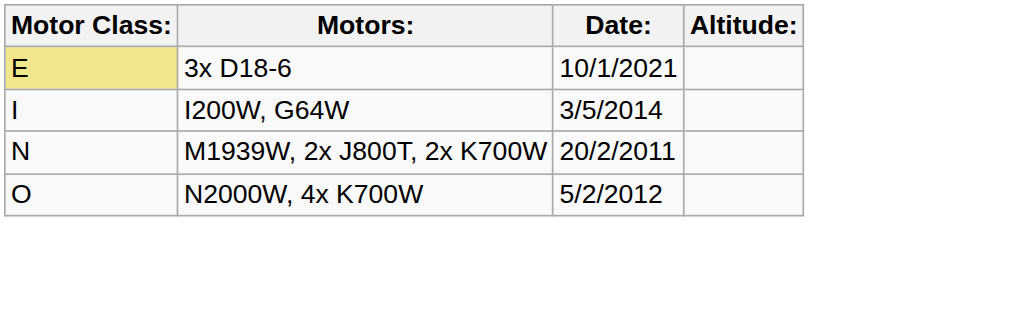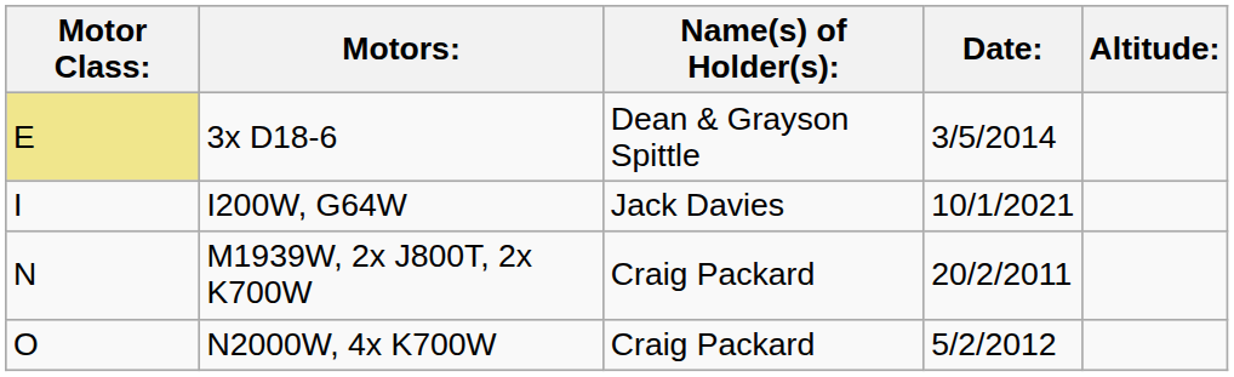+ column: Name(s) of Holder(s): | Dean & Grayson Spittle | Jack Davies | Craig Packard | Craig Packard
3x D18-6 | Date:: 10/1/2021 -> 3/5/2014
I200W, G64W | Date:: 3/5/2014 -> 10/1/2021
